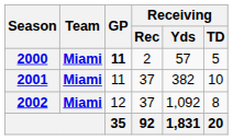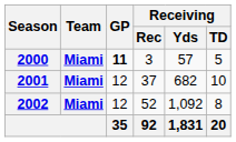2000 | Receiving / Rec: 2 -> 3
2001 | GP: 11 -> 12
2001 | Receiving / Yds: 382 -> 682
2002 | Receiving / Rec: 37 -> 52
